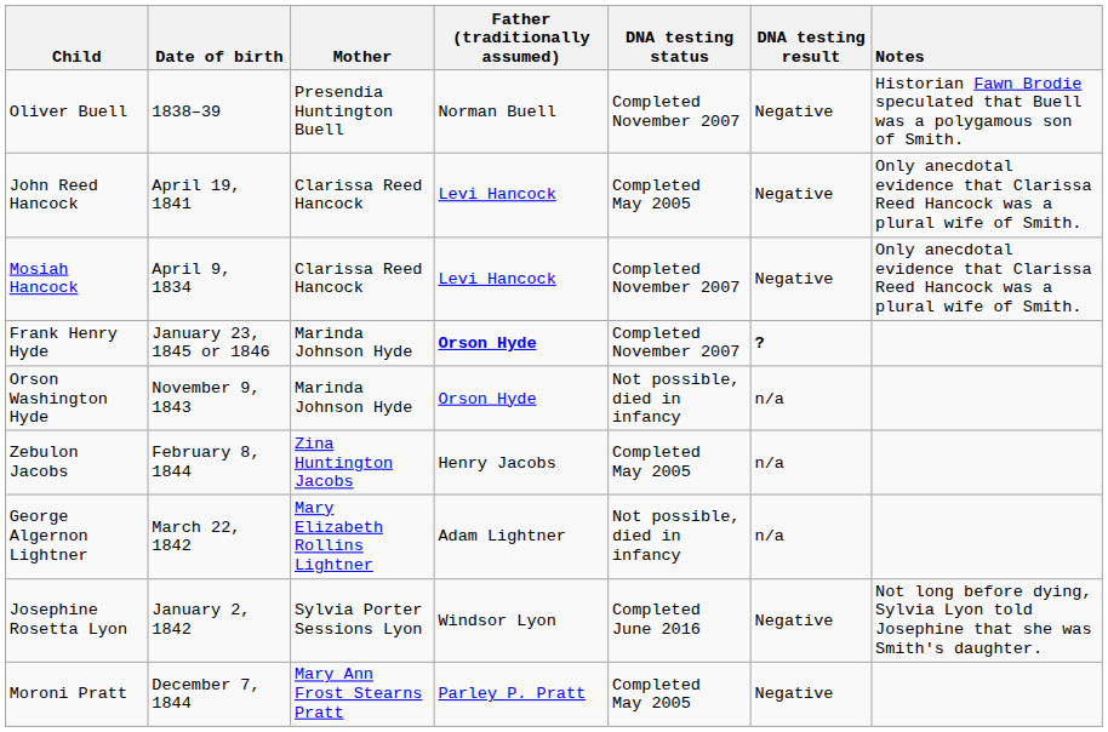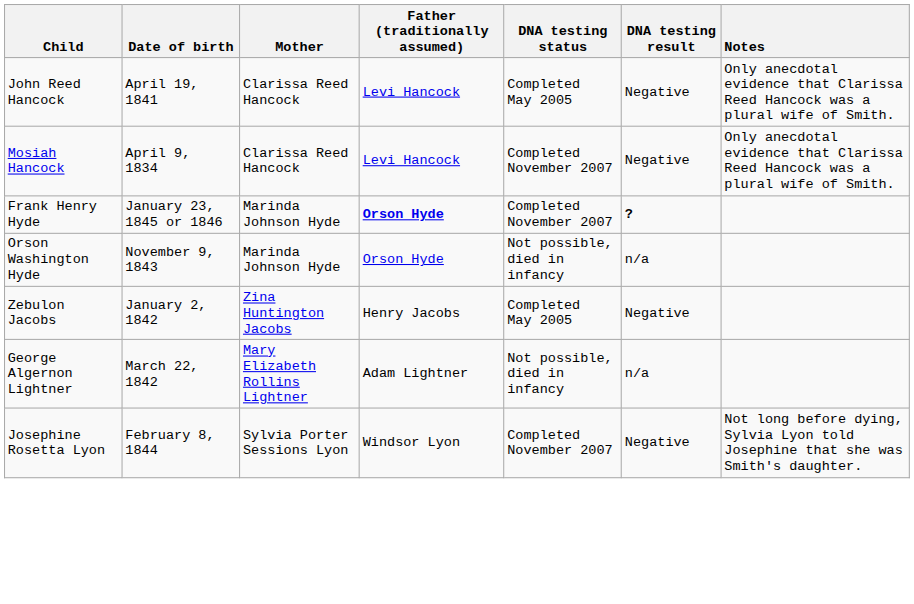- row: Oliver Buell | 1838–39 | Presendia Huntington Buell | Norman Buell | Completed November 2007 | Negative | Historian Fawn Brodie speculated that Buell was a polygamous son of Smith.
Zebulon Jacobs | Date of birth: February 8, 1844 -> January 2, 1842
Zebulon Jacobs | DNA testing result: n/a -> Negative
Josephine Rosetta Lyon | Date of birth: January 2, 1842 -> February 8, 1844
Josephine Rosetta Lyon | DNA testing status: Completed June 2016 -> Completed November 2007
- row: Moroni Pratt | December 7, 1844 | Mary Ann Frost Stearns Pratt | Parley P. Pratt | Completed May 2005 | Negative
